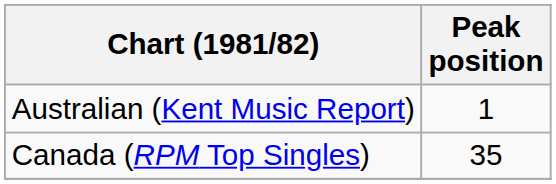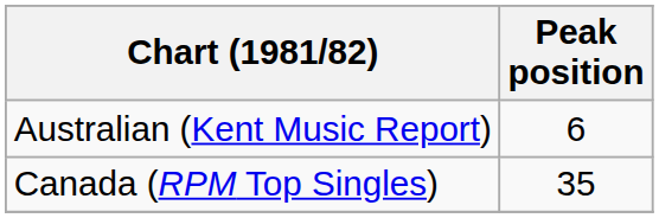Australian (Kent Music Report) | Peak position: 1 -> 6
